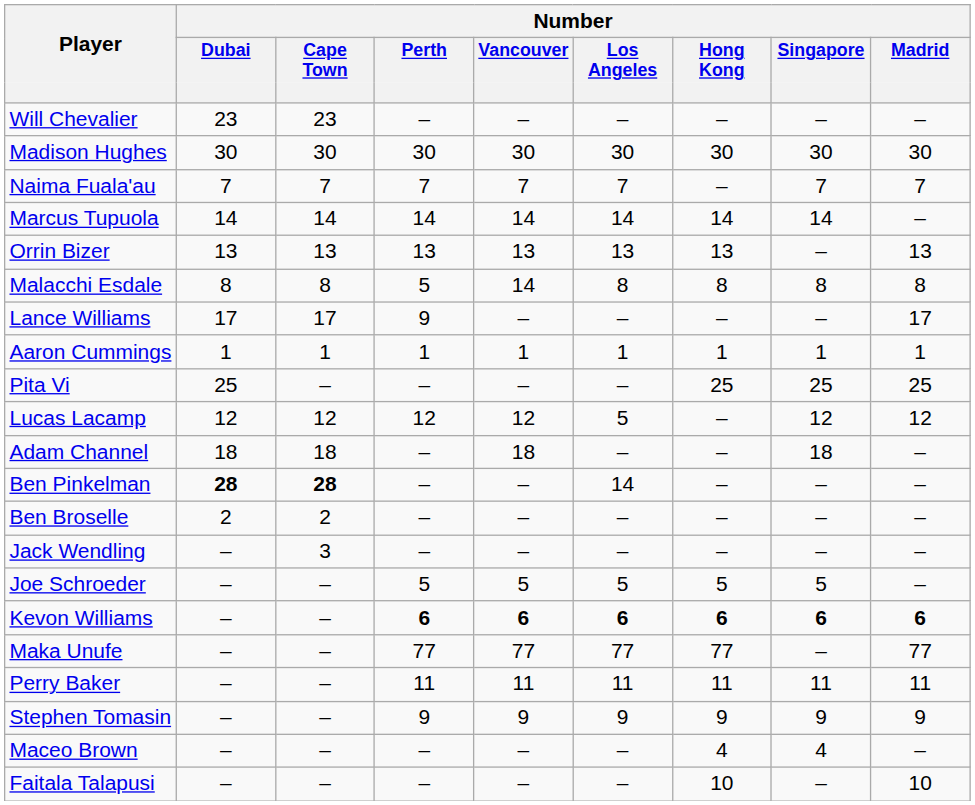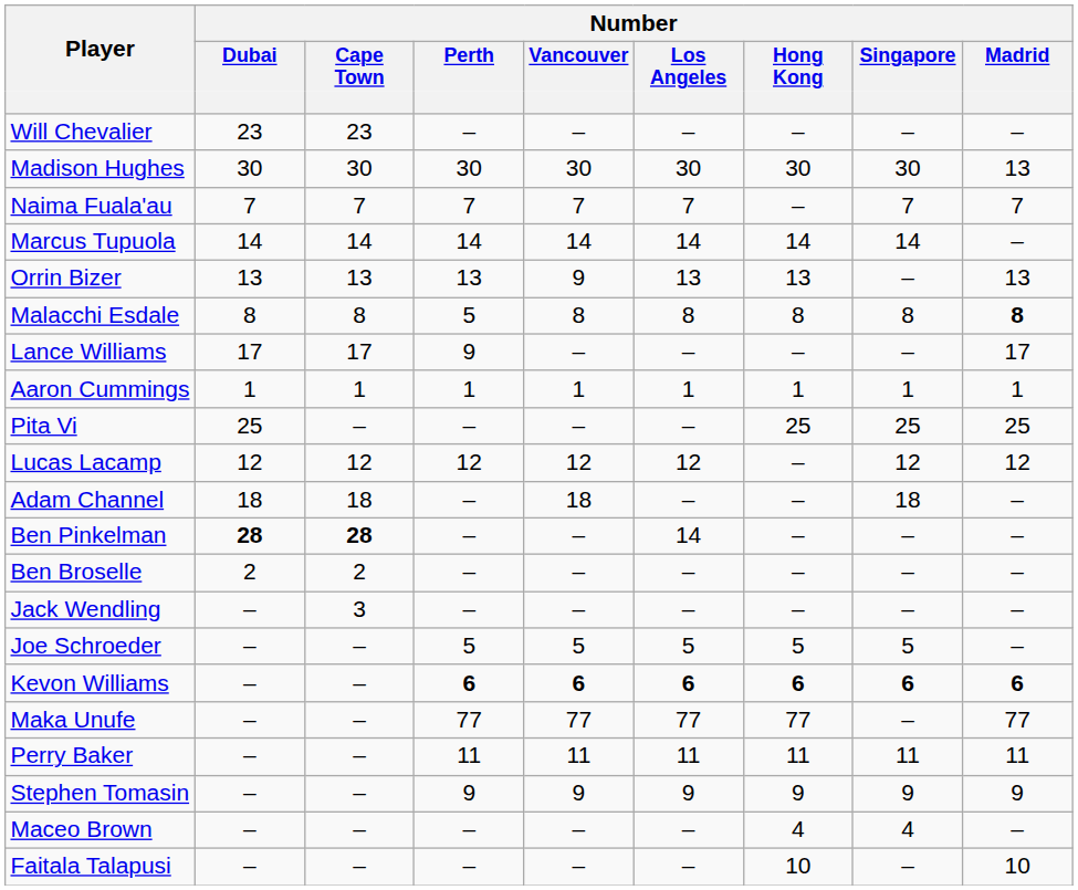Madison Hughes | Number / Madrid: 30 -> 13
Orrin Bizer | Number / Vancouver: 13 -> 9
Malacchi Esdale | Number / Vancouver: 14 -> 8
Malacchi Esdale | Number / Madrid: normal -> bold
Lucas Lacamp | Number / Los Angeles: 5 -> 12
